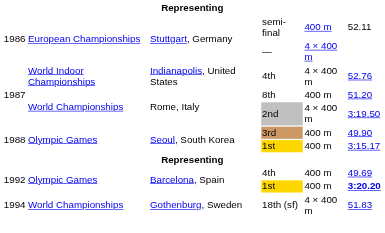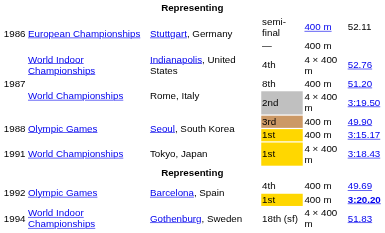— | column 5: 4 × 400 m -> 400 m
+ row: 1991 | World Championships | Tokyo, Japan | 1st | 4 × 400 m | 3:18.43
18th (sf) | column 2: World Championships -> World Indoor Championships
